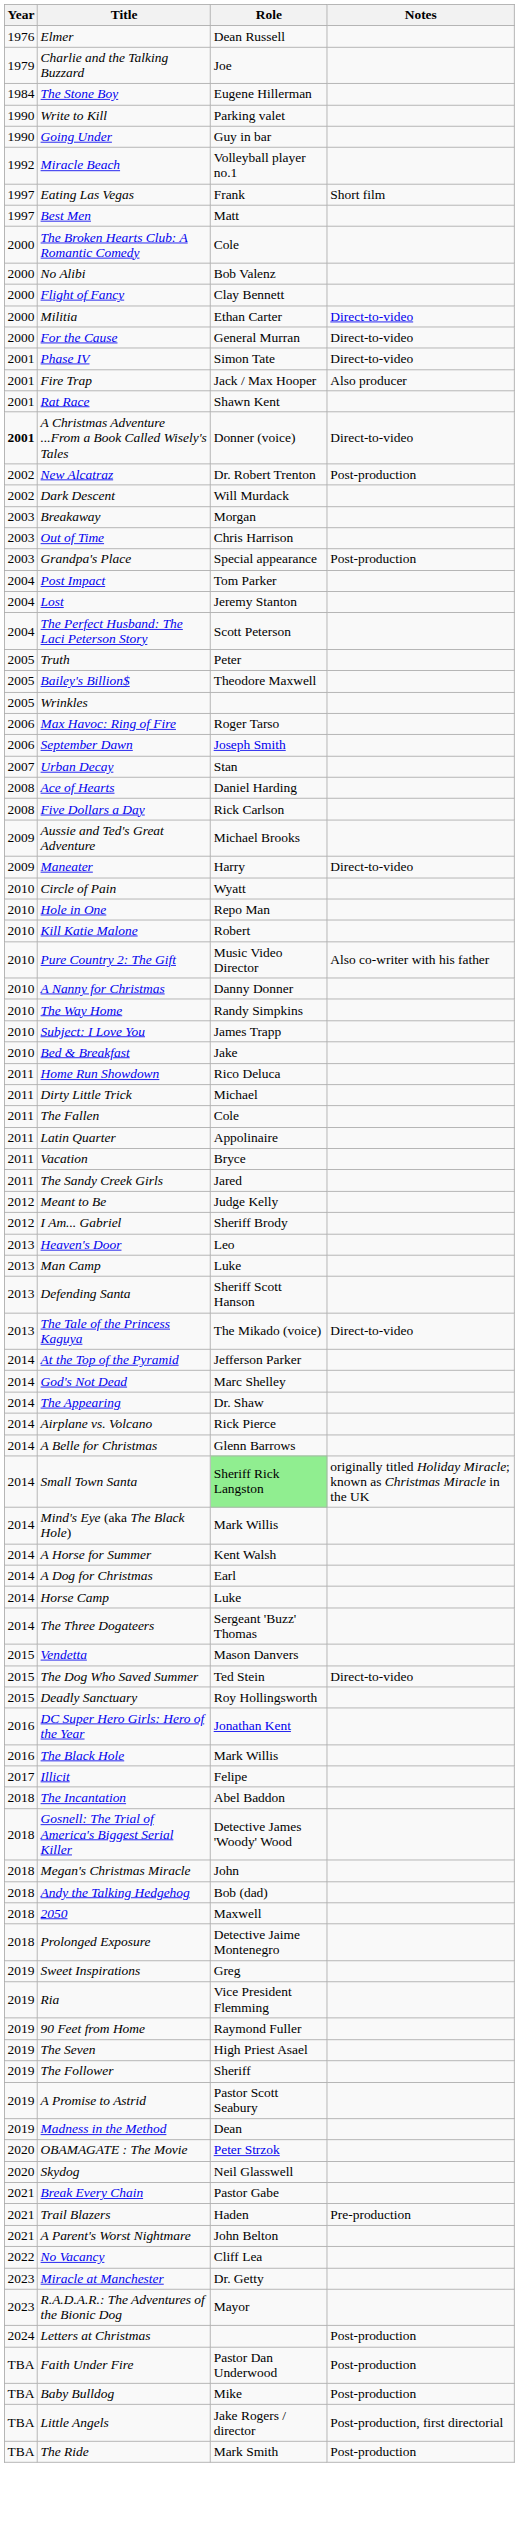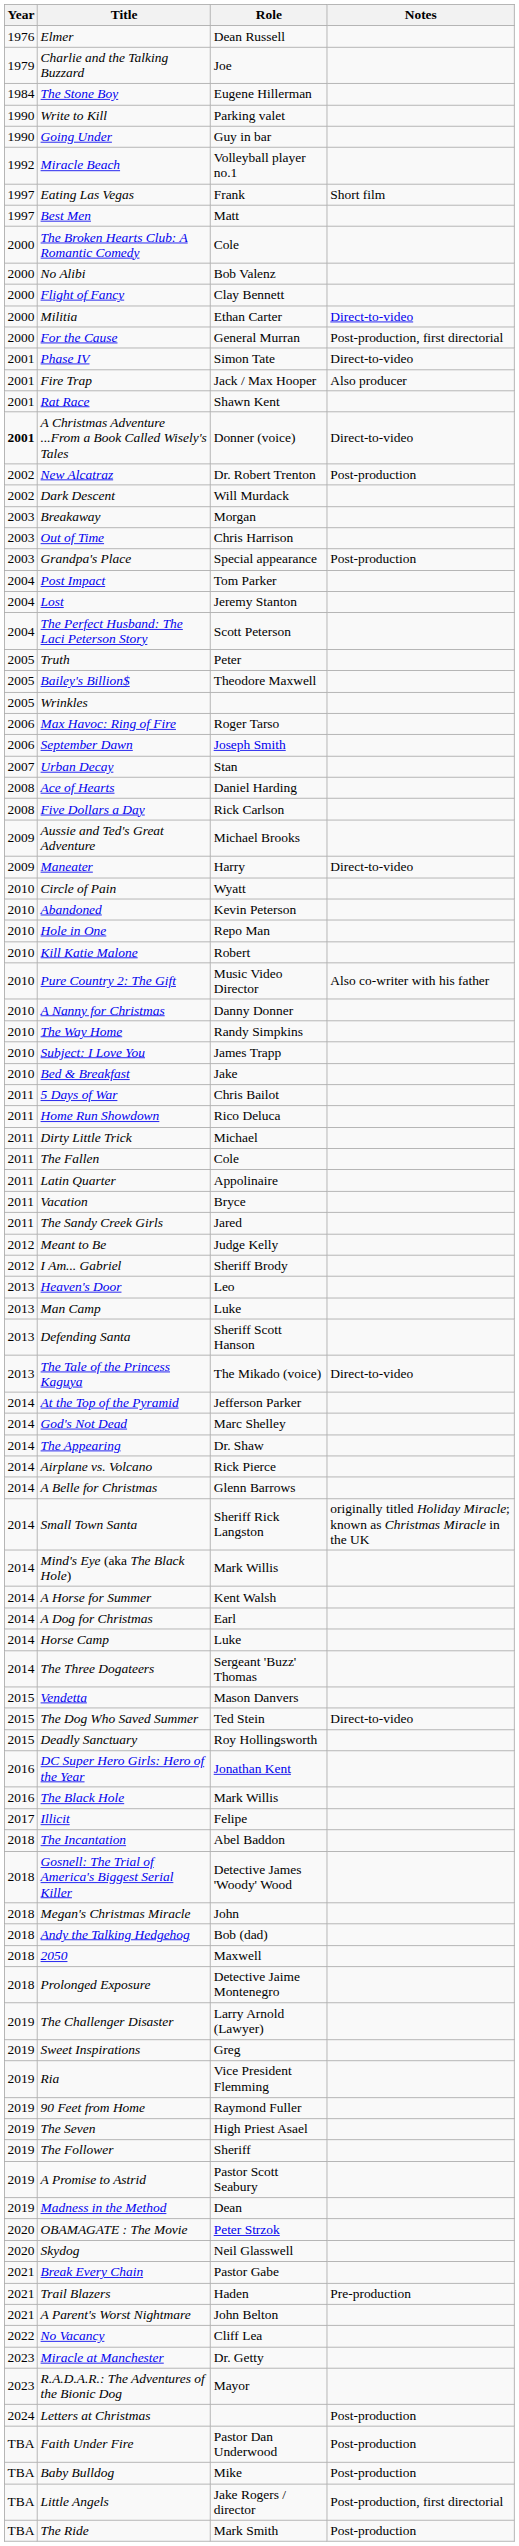For the Cause | Notes: Direct-to-video -> Post-production, first directorial
+ row: 2010 | Abandoned | Kevin Peterson
+ row: 2011 | 5 Days of War | Chris Bailot
Small Town Santa | Role: lightgreen background -> no background
+ row: 2019 | The Challenger Disaster | Larry Arnold (Lawyer)
